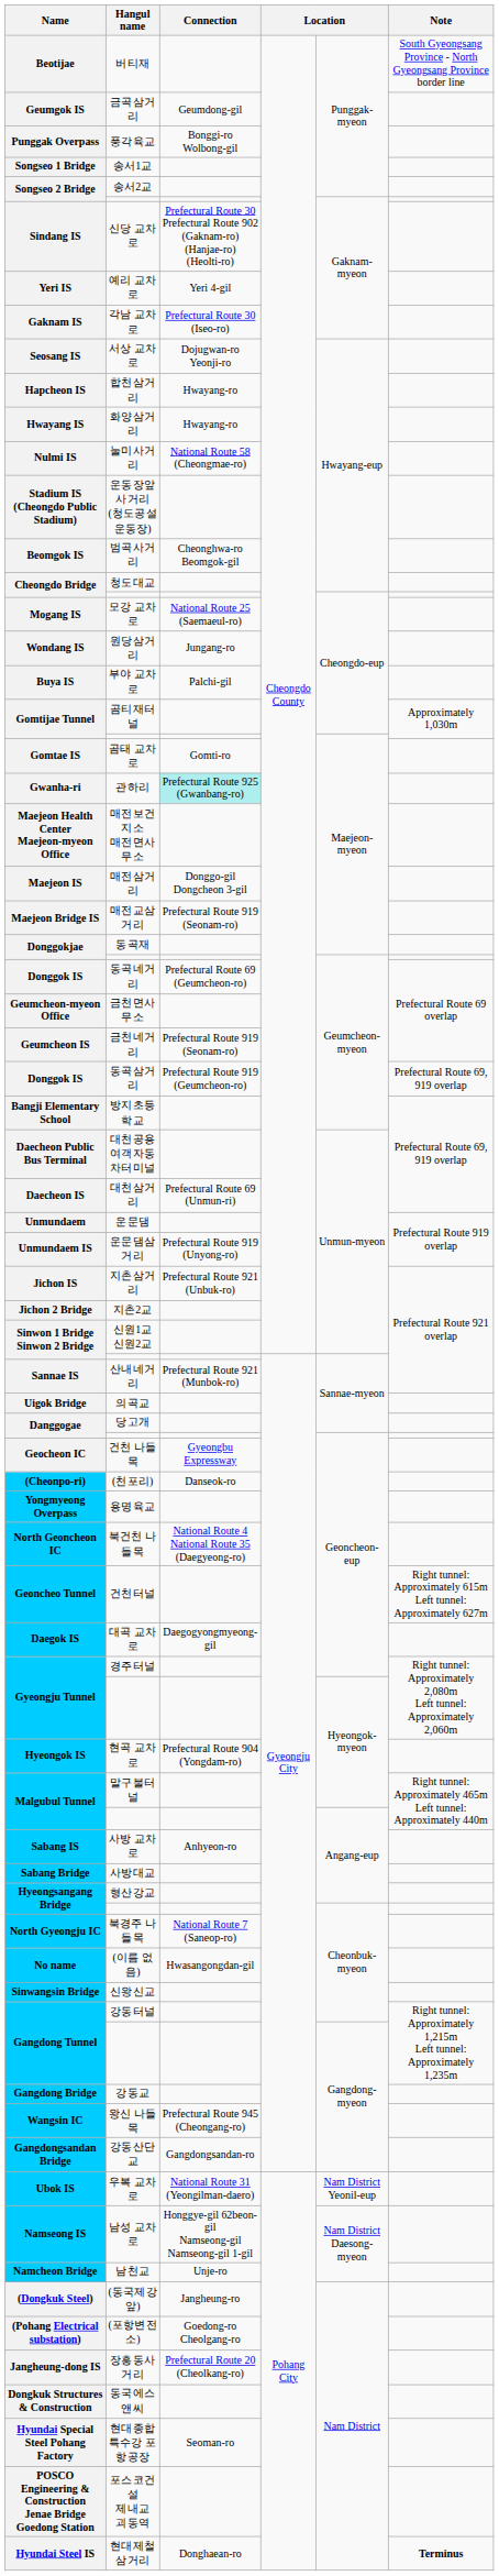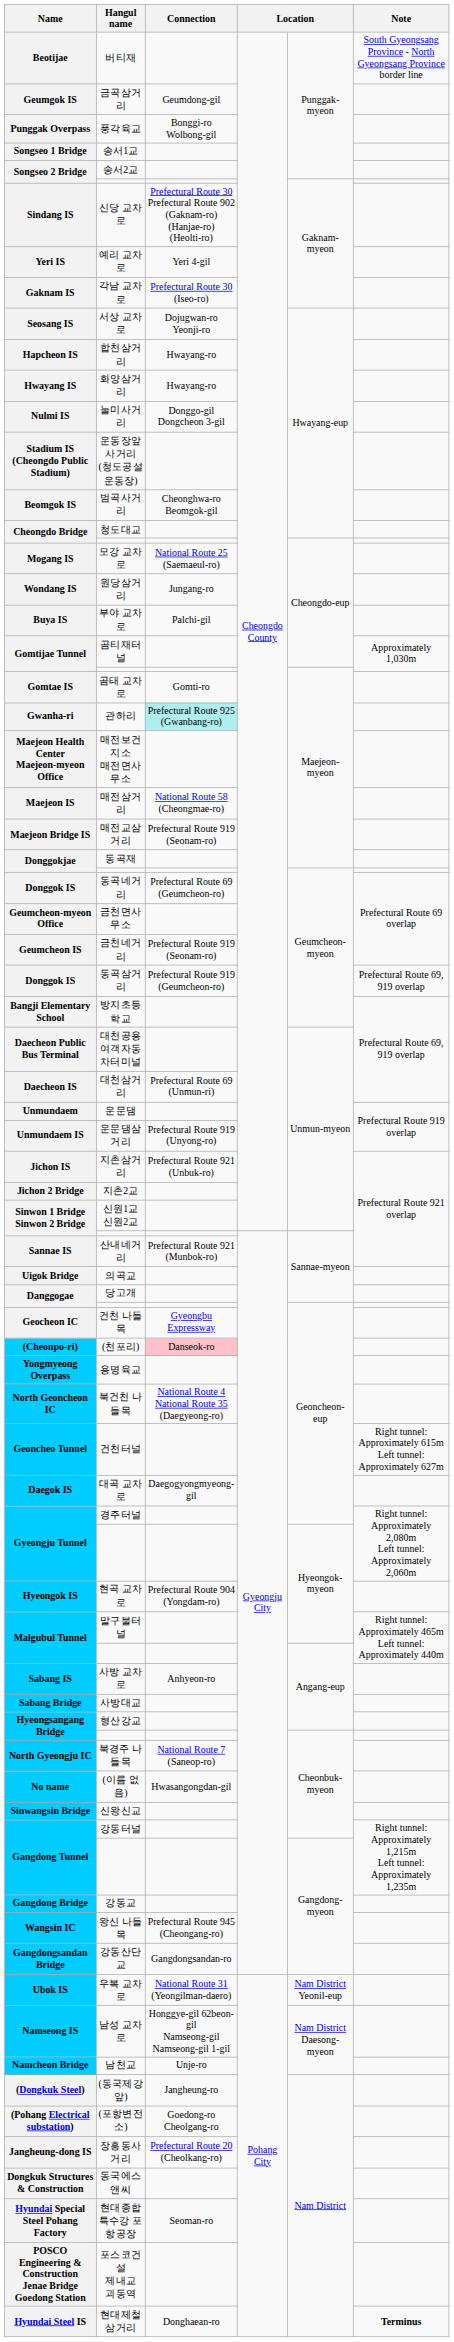눌미사거리 | Connection: National Route 58 (Cheongmae-ro) -> Donggo-gil Dongcheon 3-gil
매전삼거리 | Connection: Donggo-gil Dongcheon 3-gil -> National Route 58 (Cheongmae-ro)
(천포리) | Connection: no background -> pink background
